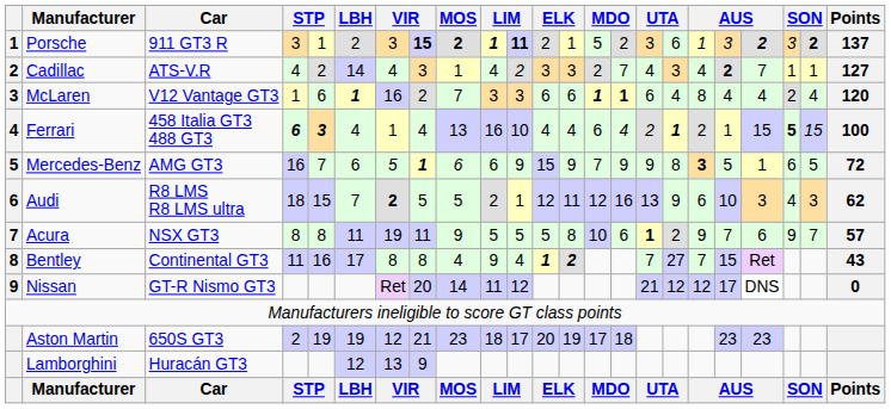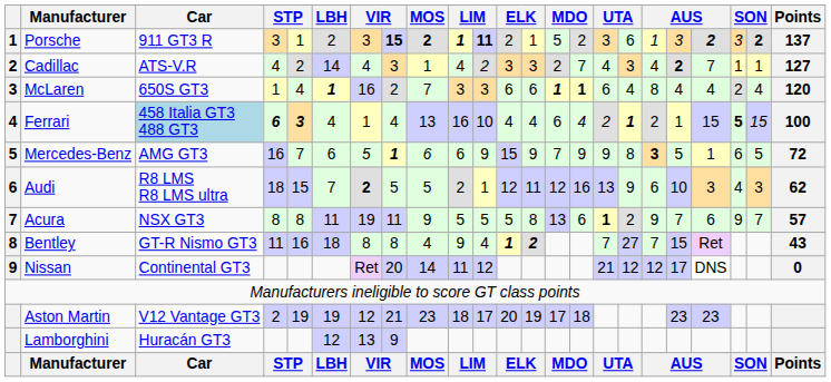McLaren | Car: V12 Vantage GT3 -> 650S GT3
McLaren | column 5: 6 -> 4
Ferrari | Car: no background -> lightblue background
Acura | column 14: 10 -> 13
Bentley | Car: Continental GT3 -> GT-R Nismo GT3
Bentley | LBH: 17 -> 18
Nissan | Car: GT-R Nismo GT3 -> Continental GT3
Aston Martin | Car: 650S GT3 -> V12 Vantage GT3
